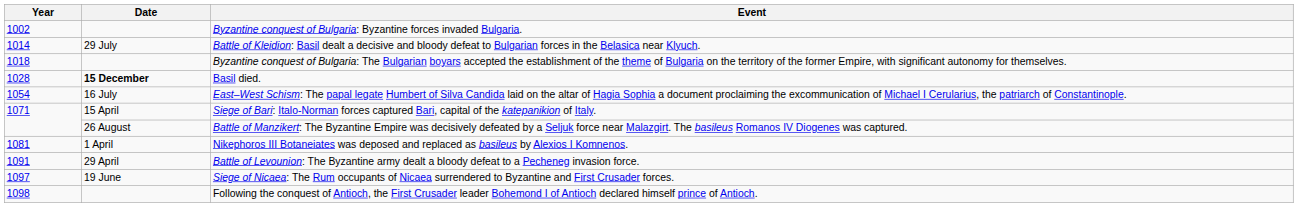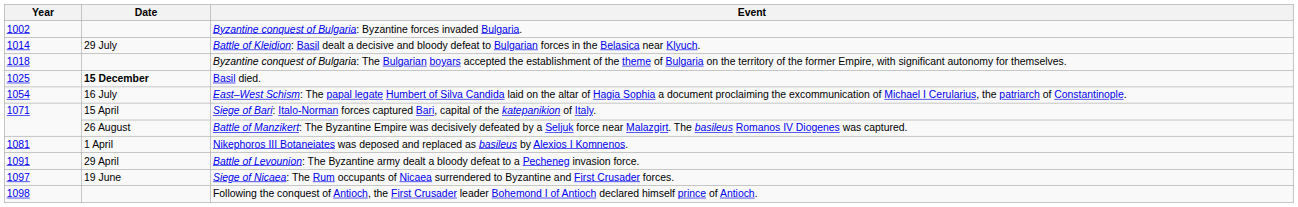Basil died. | Year: 1028 -> 1025
